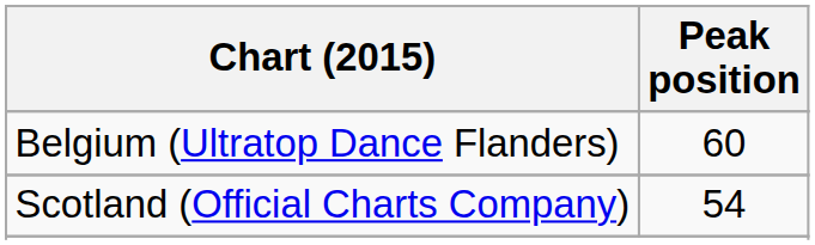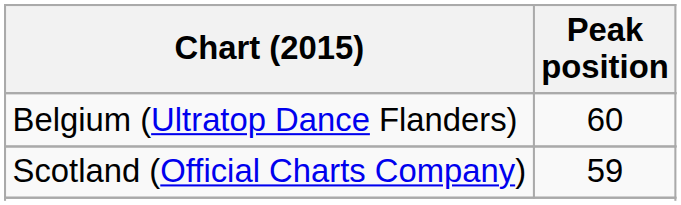Scotland (Official Charts Company) | Peak position: 54 -> 59
